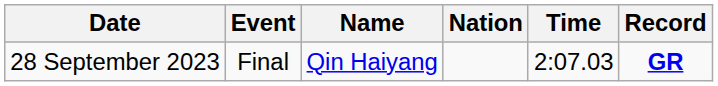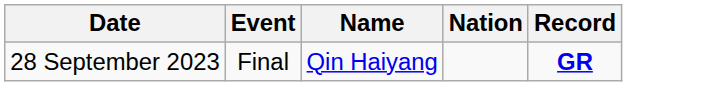- column: Time | 2:07.03
